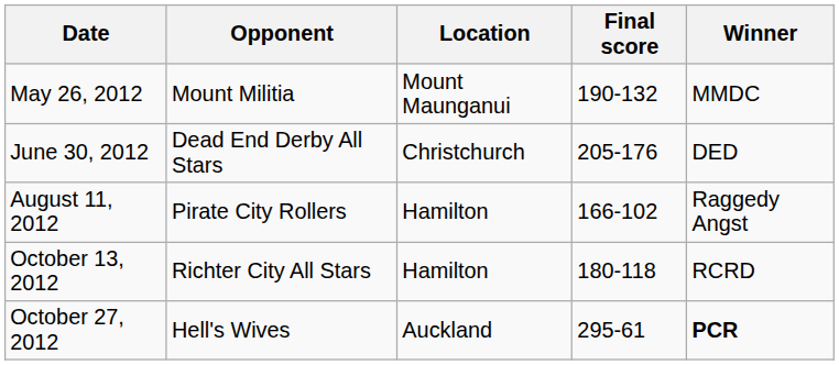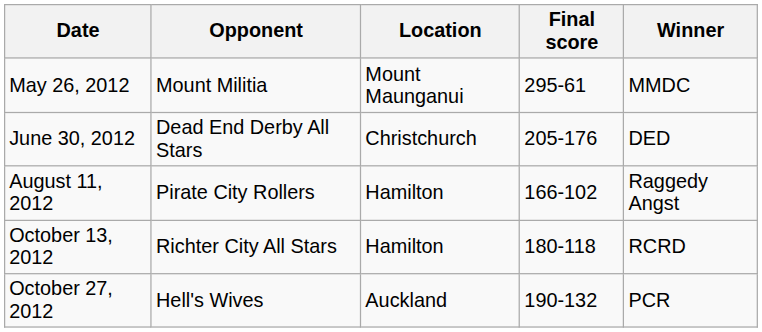May 26, 2012 | Final score: 190-132 -> 295-61
October 27, 2012 | Final score: 295-61 -> 190-132
October 27, 2012 | Winner: bold -> normal
